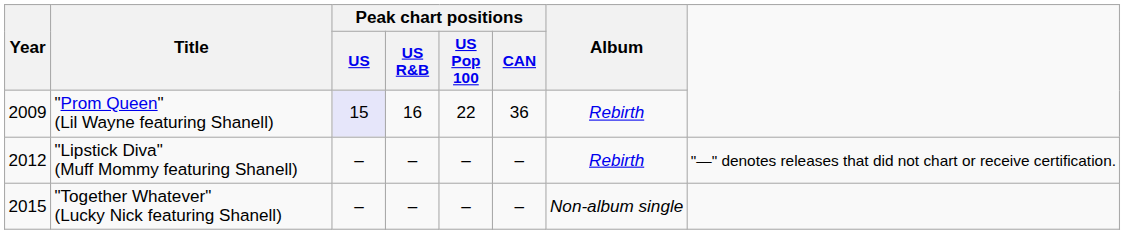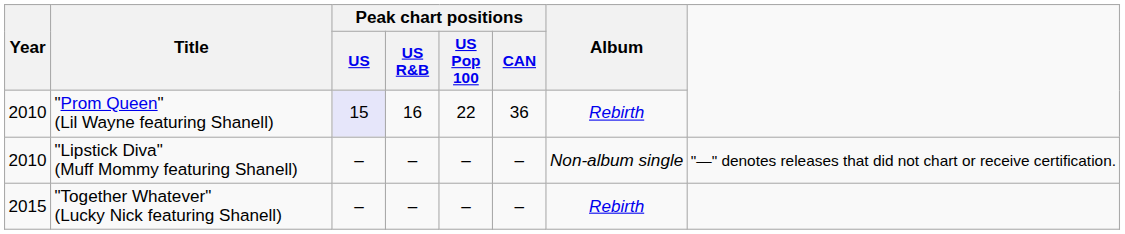"Prom Queen" (Lil Wayne featuring Shanell) | Year: 2009 -> 2010
"Lipstick Diva" (Muff Mommy featuring Shanell) | Year: 2012 -> 2010
"Lipstick Diva" (Muff Mommy featuring Shanell) | Album: Rebirth -> Non-album single
"Together Whatever" (Lucky Nick featuring Shanell) | Album: Non-album single -> Rebirth
